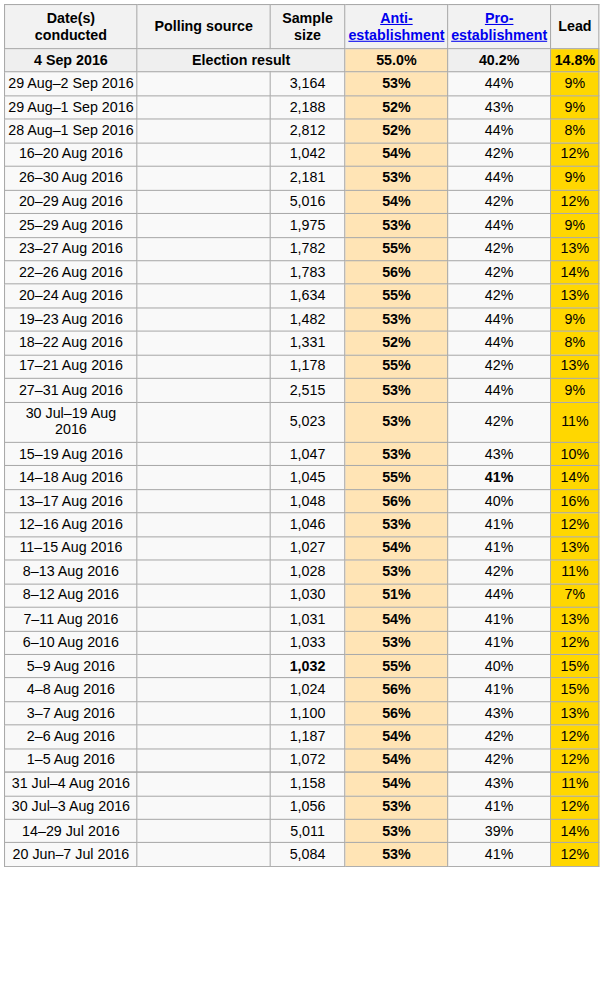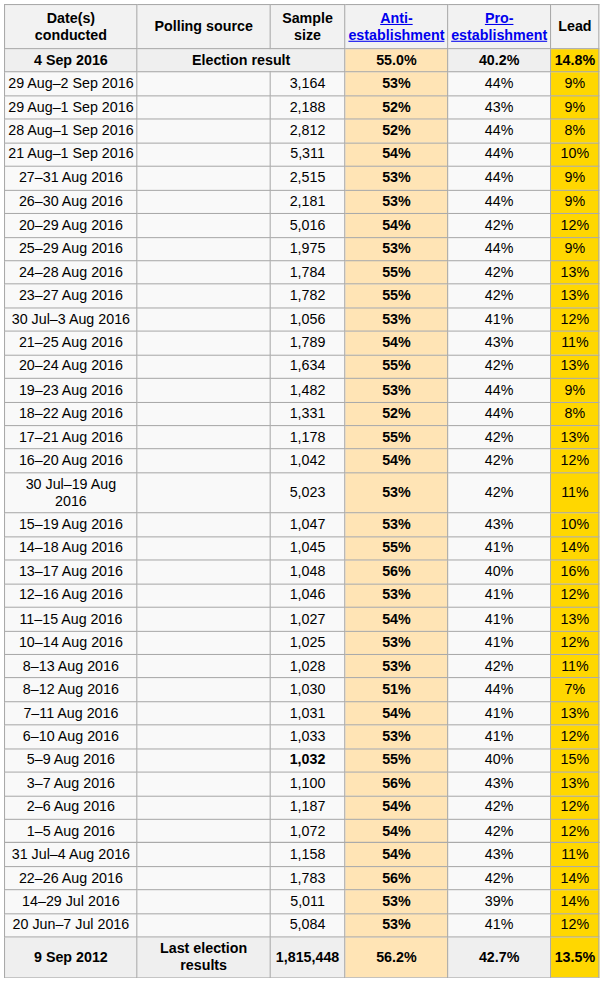+ row: 21 Aug–1 Sep 2016 | 5,311 | 54% | 44% | 10%
rows swapped: 27–31 Aug 2016 <-> 16–20 Aug 2016
+ row: 24–28 Aug 2016 | 1,784 | 55% | 42% | 13%
rows swapped: 22–26 Aug 2016 <-> 30 Jul–3 Aug 2016
+ row: 21–25 Aug 2016 | 1,789 | 54% | 43% | 11%
14–18 Aug 2016 | Pro-establishment: bold -> normal
+ row: 10–14 Aug 2016 | 1,025 | 53% | 41% | 12%
- row: 4–8 Aug 2016 | 1,024 | 56% | 41% | 15%
+ row: 9 Sep 2012 | Last election results | 1,815,448 | 56.2% | 42.7% | 13.5%
